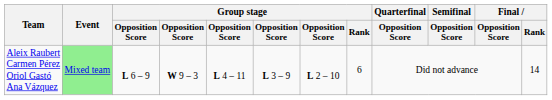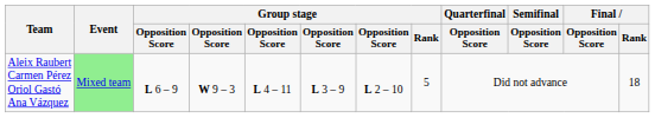Aleix Raubert Carmen Pérez Oriol Gastó Ana Vázquez | Group stage / Rank: 6 -> 5
Aleix Raubert Carmen Pérez Oriol Gastó Ana Vázquez | Final / Rank: 14 -> 18
